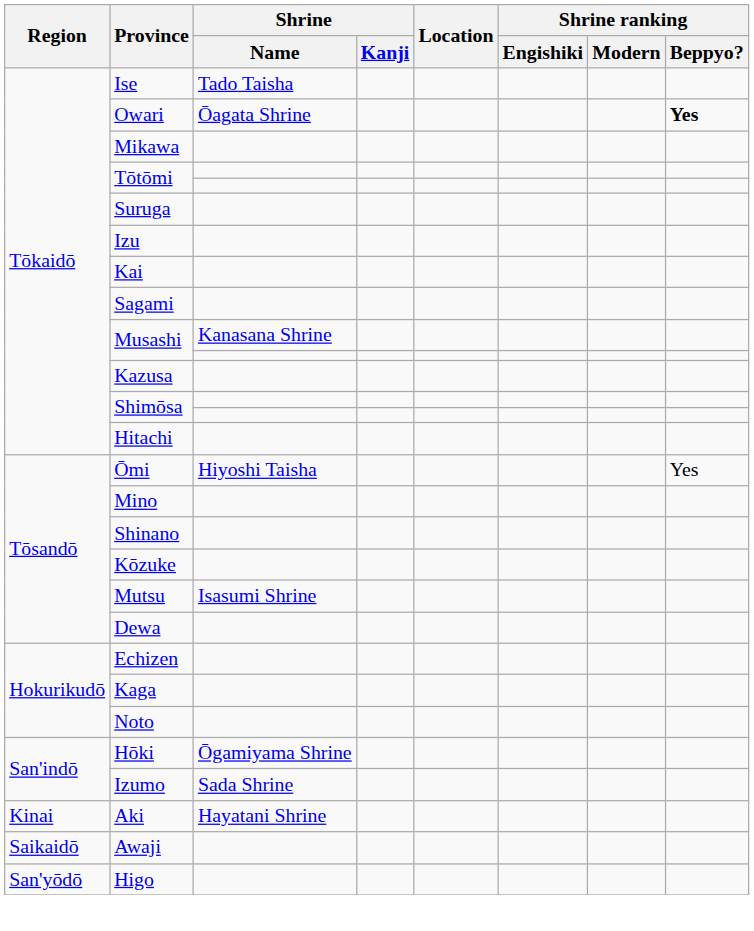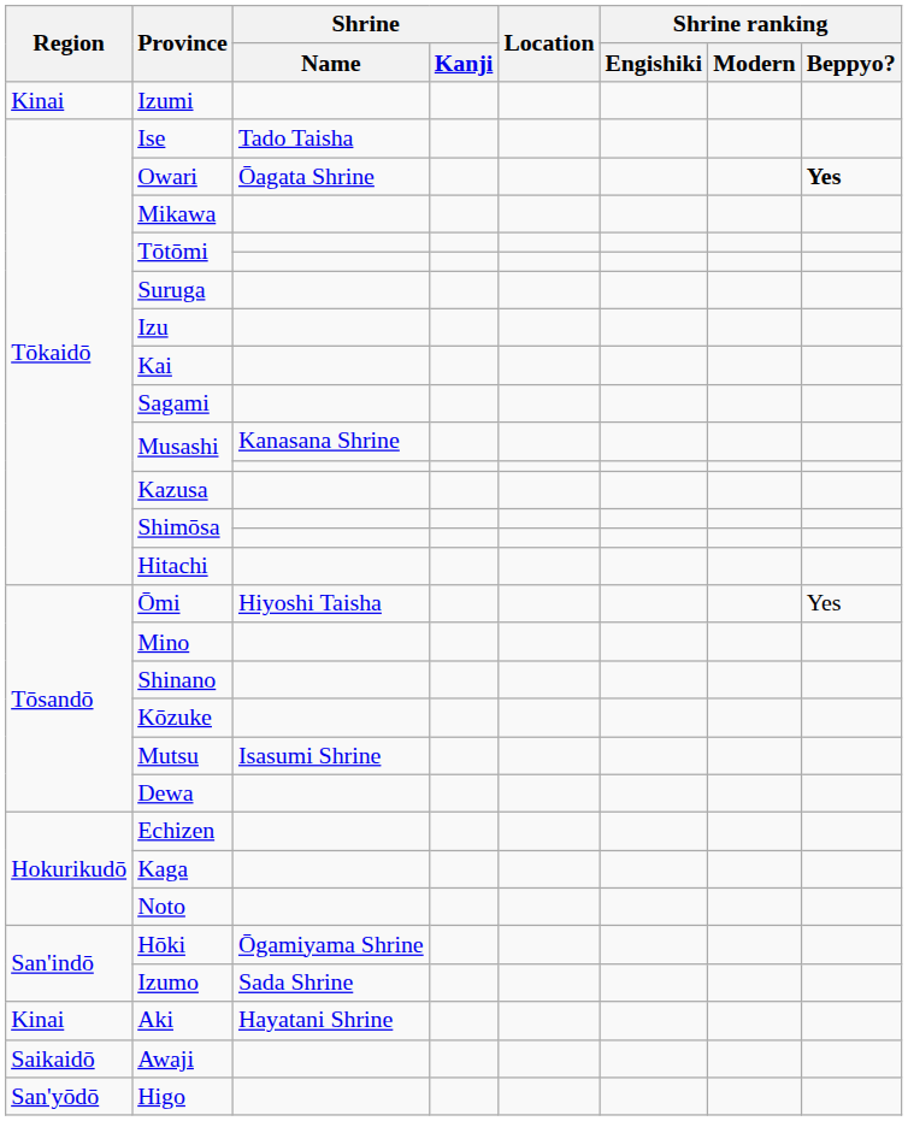+ row: Kinai | Izumi
